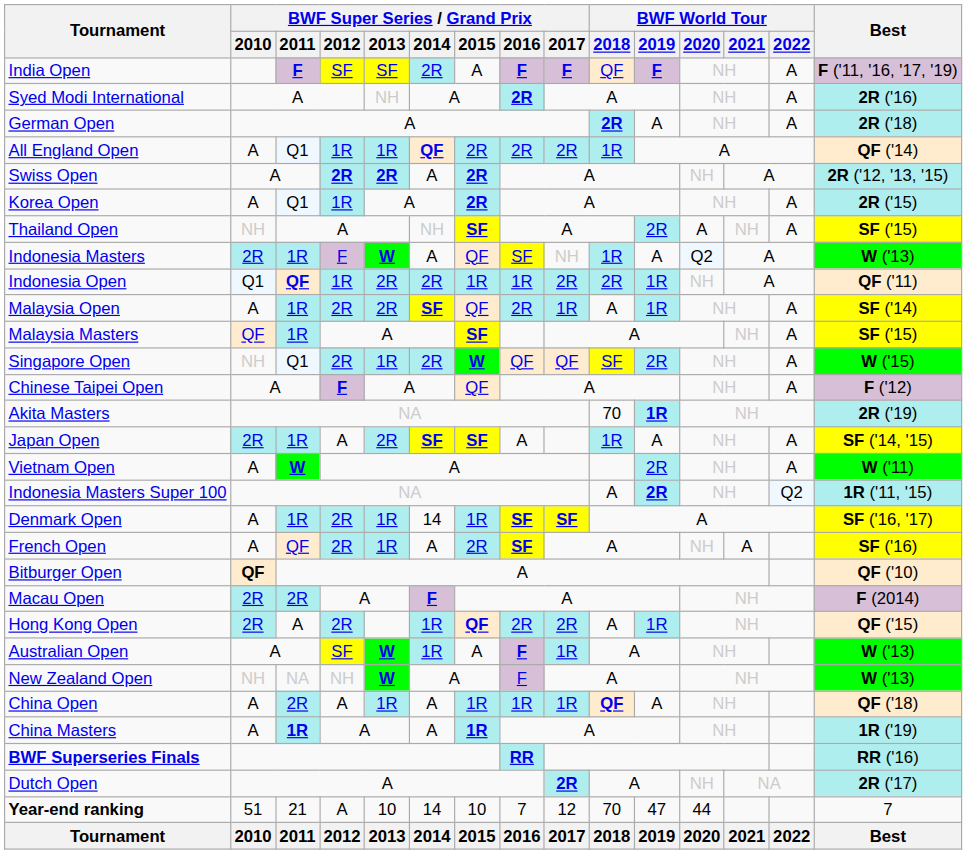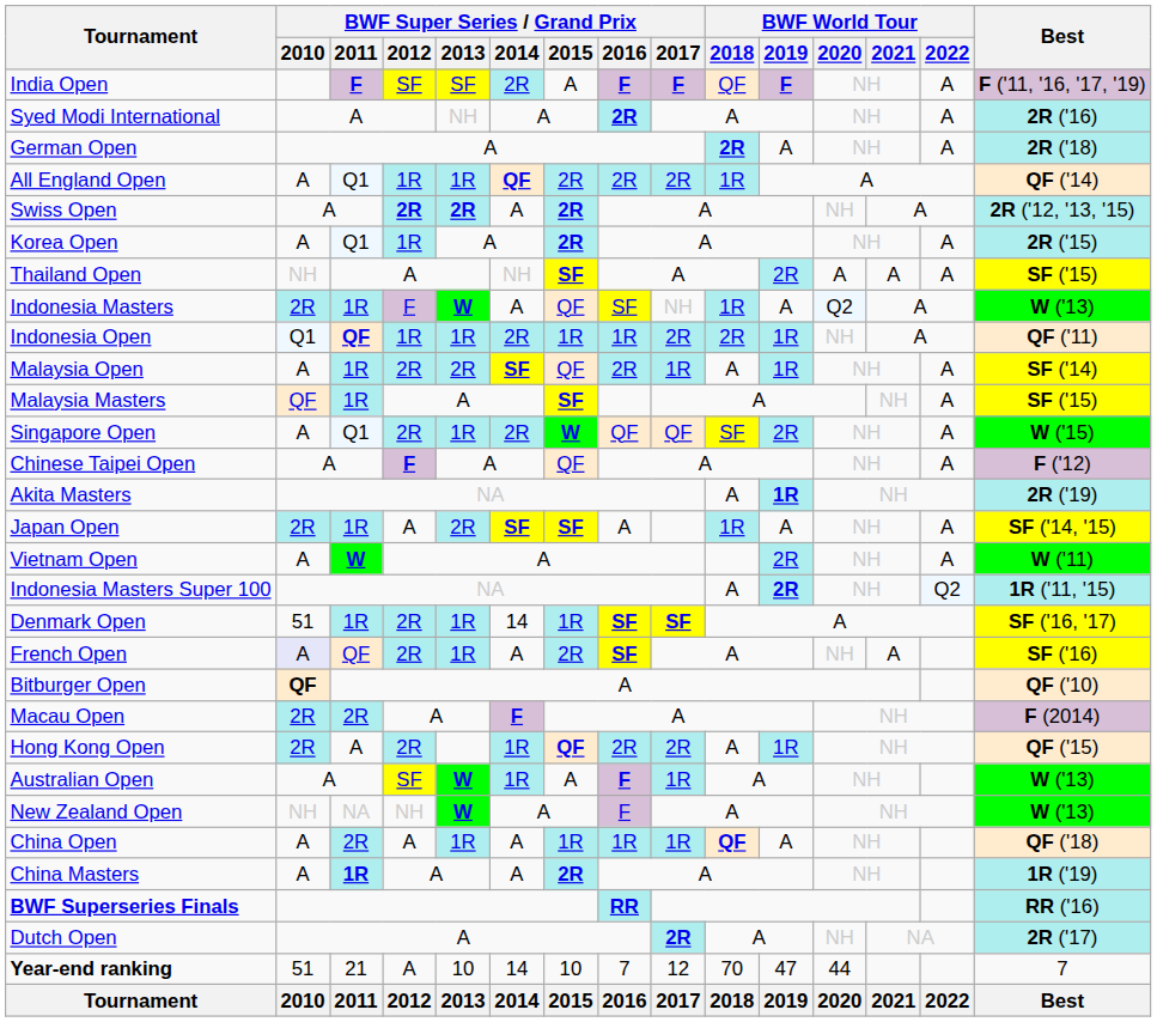Thailand Open | BWF World Tour / 2021: NH -> A
Indonesia Open | BWF Super Series / Grand Prix / 2013: 2R -> 1R
Singapore Open | BWF Super Series / Grand Prix / 2010: NH -> A
Akita Masters | BWF World Tour / 2018: 70 -> A
Denmark Open | BWF Super Series / Grand Prix / 2010: A -> 51
French Open | BWF Super Series / Grand Prix / 2010: no background -> lavender background
China Masters | BWF Super Series / Grand Prix / 2015: 1R -> 2R
